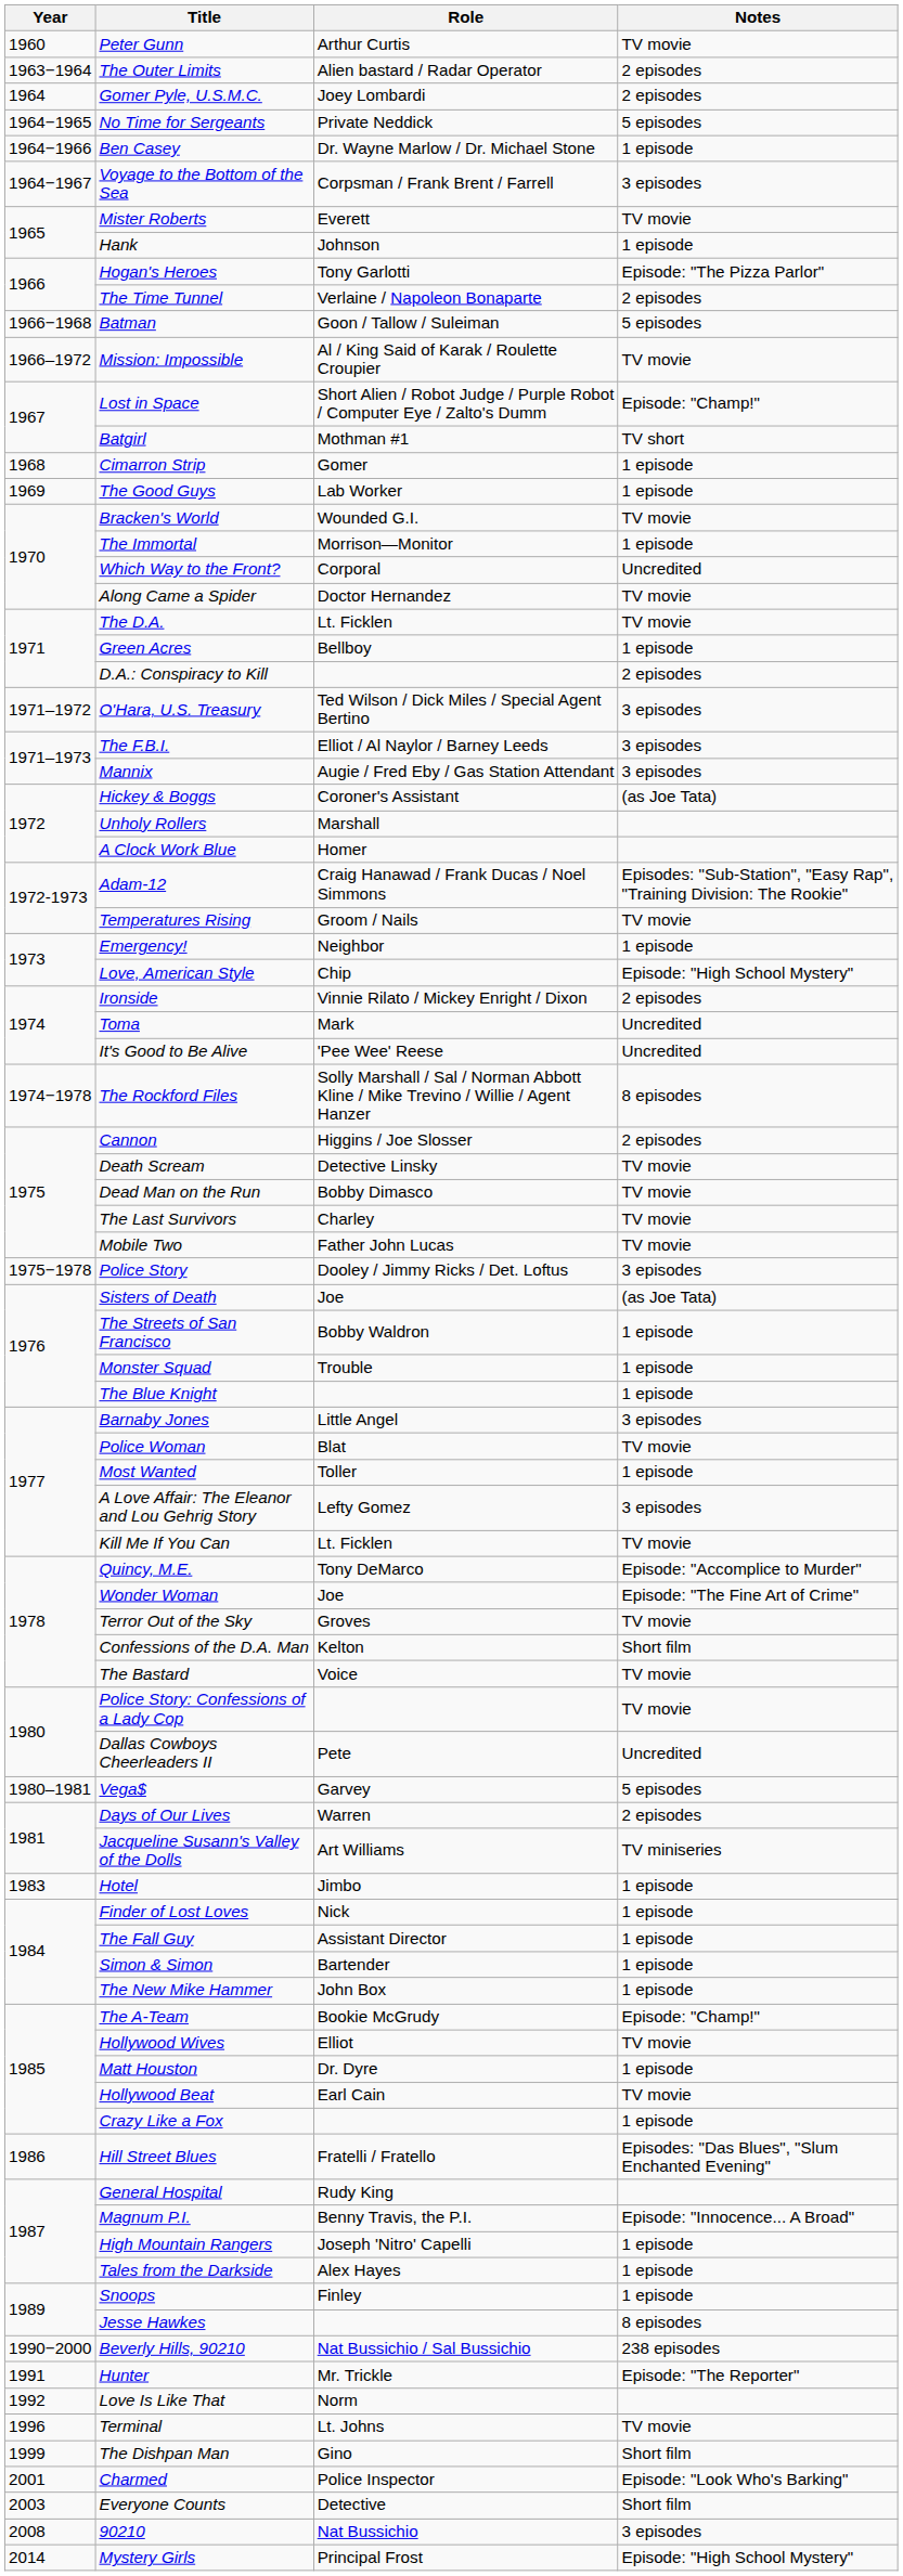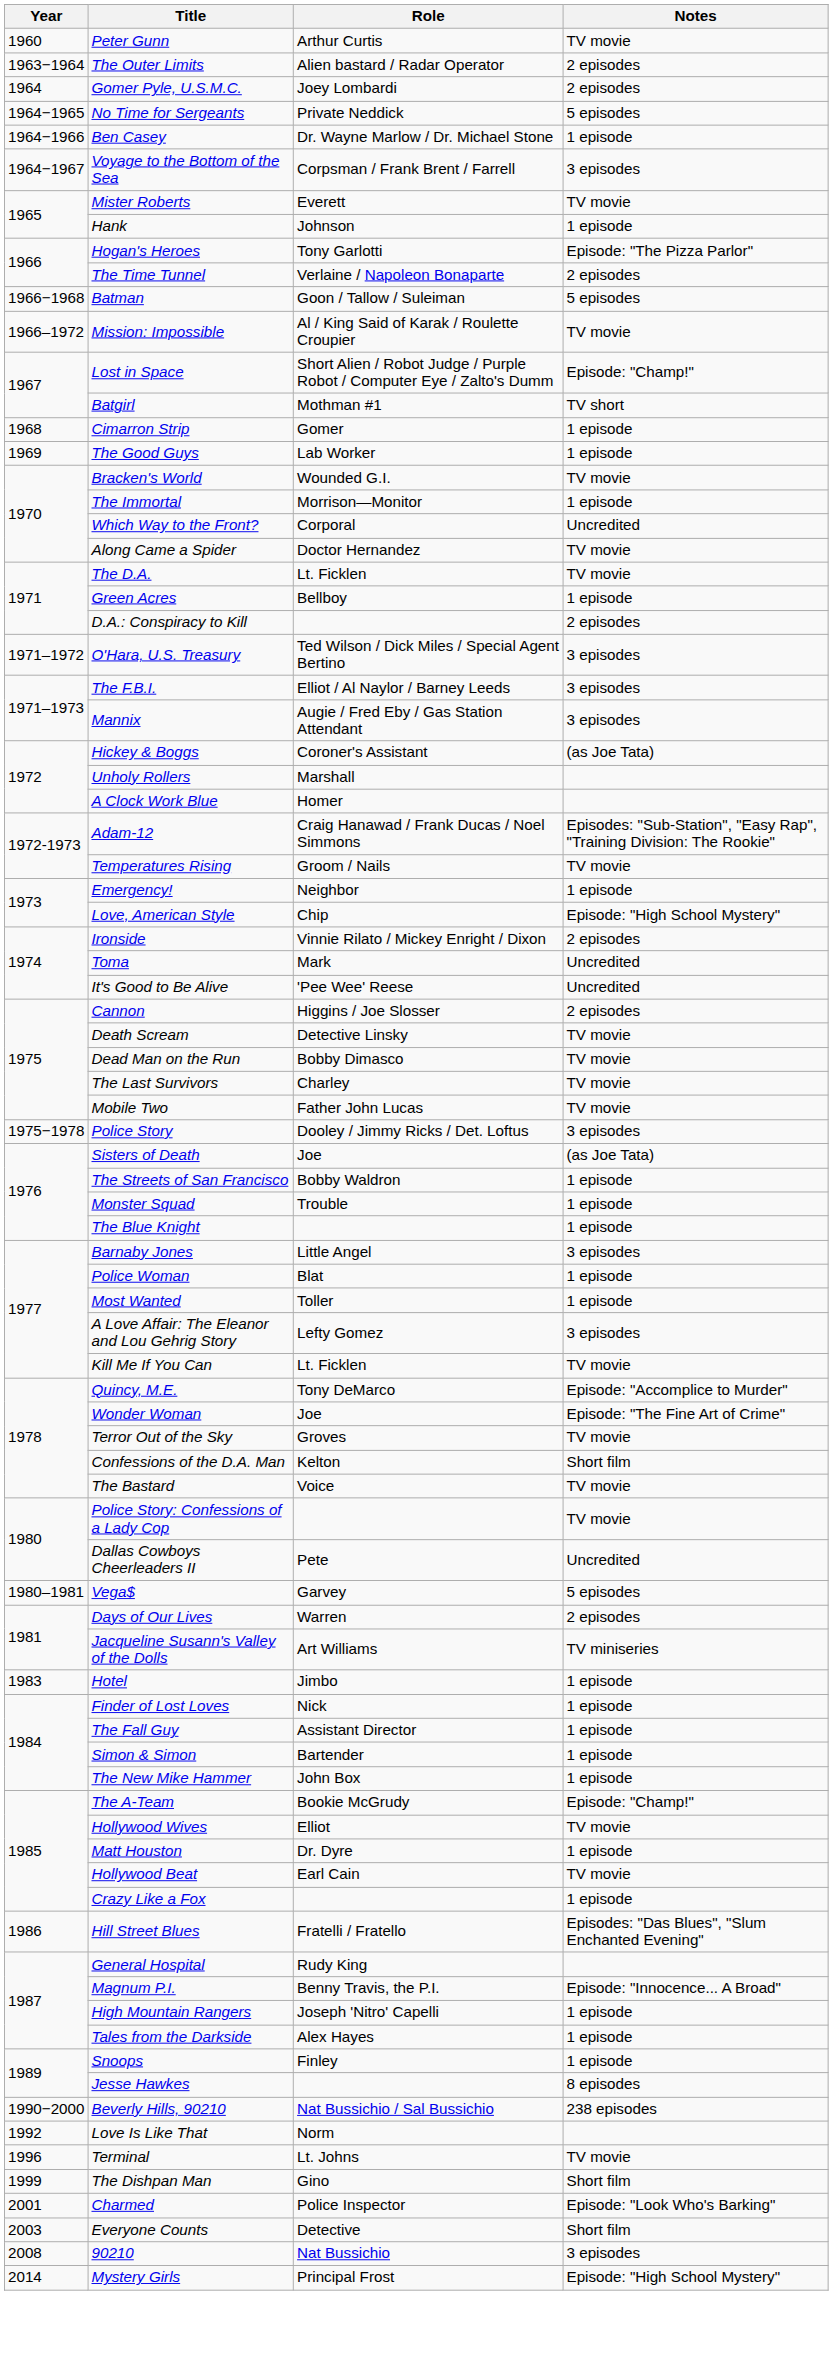- row: 1974−1978 | The Rockford Files | Solly Marshall / Sal / Norman Abbott Kline / Mike Trevino / Willie / Agent Hanzer | 8 episodes
Police Woman | Notes: TV movie -> 1 episode
- row: 1991 | Hunter | Mr. Trickle | Episode: "The Reporter"
